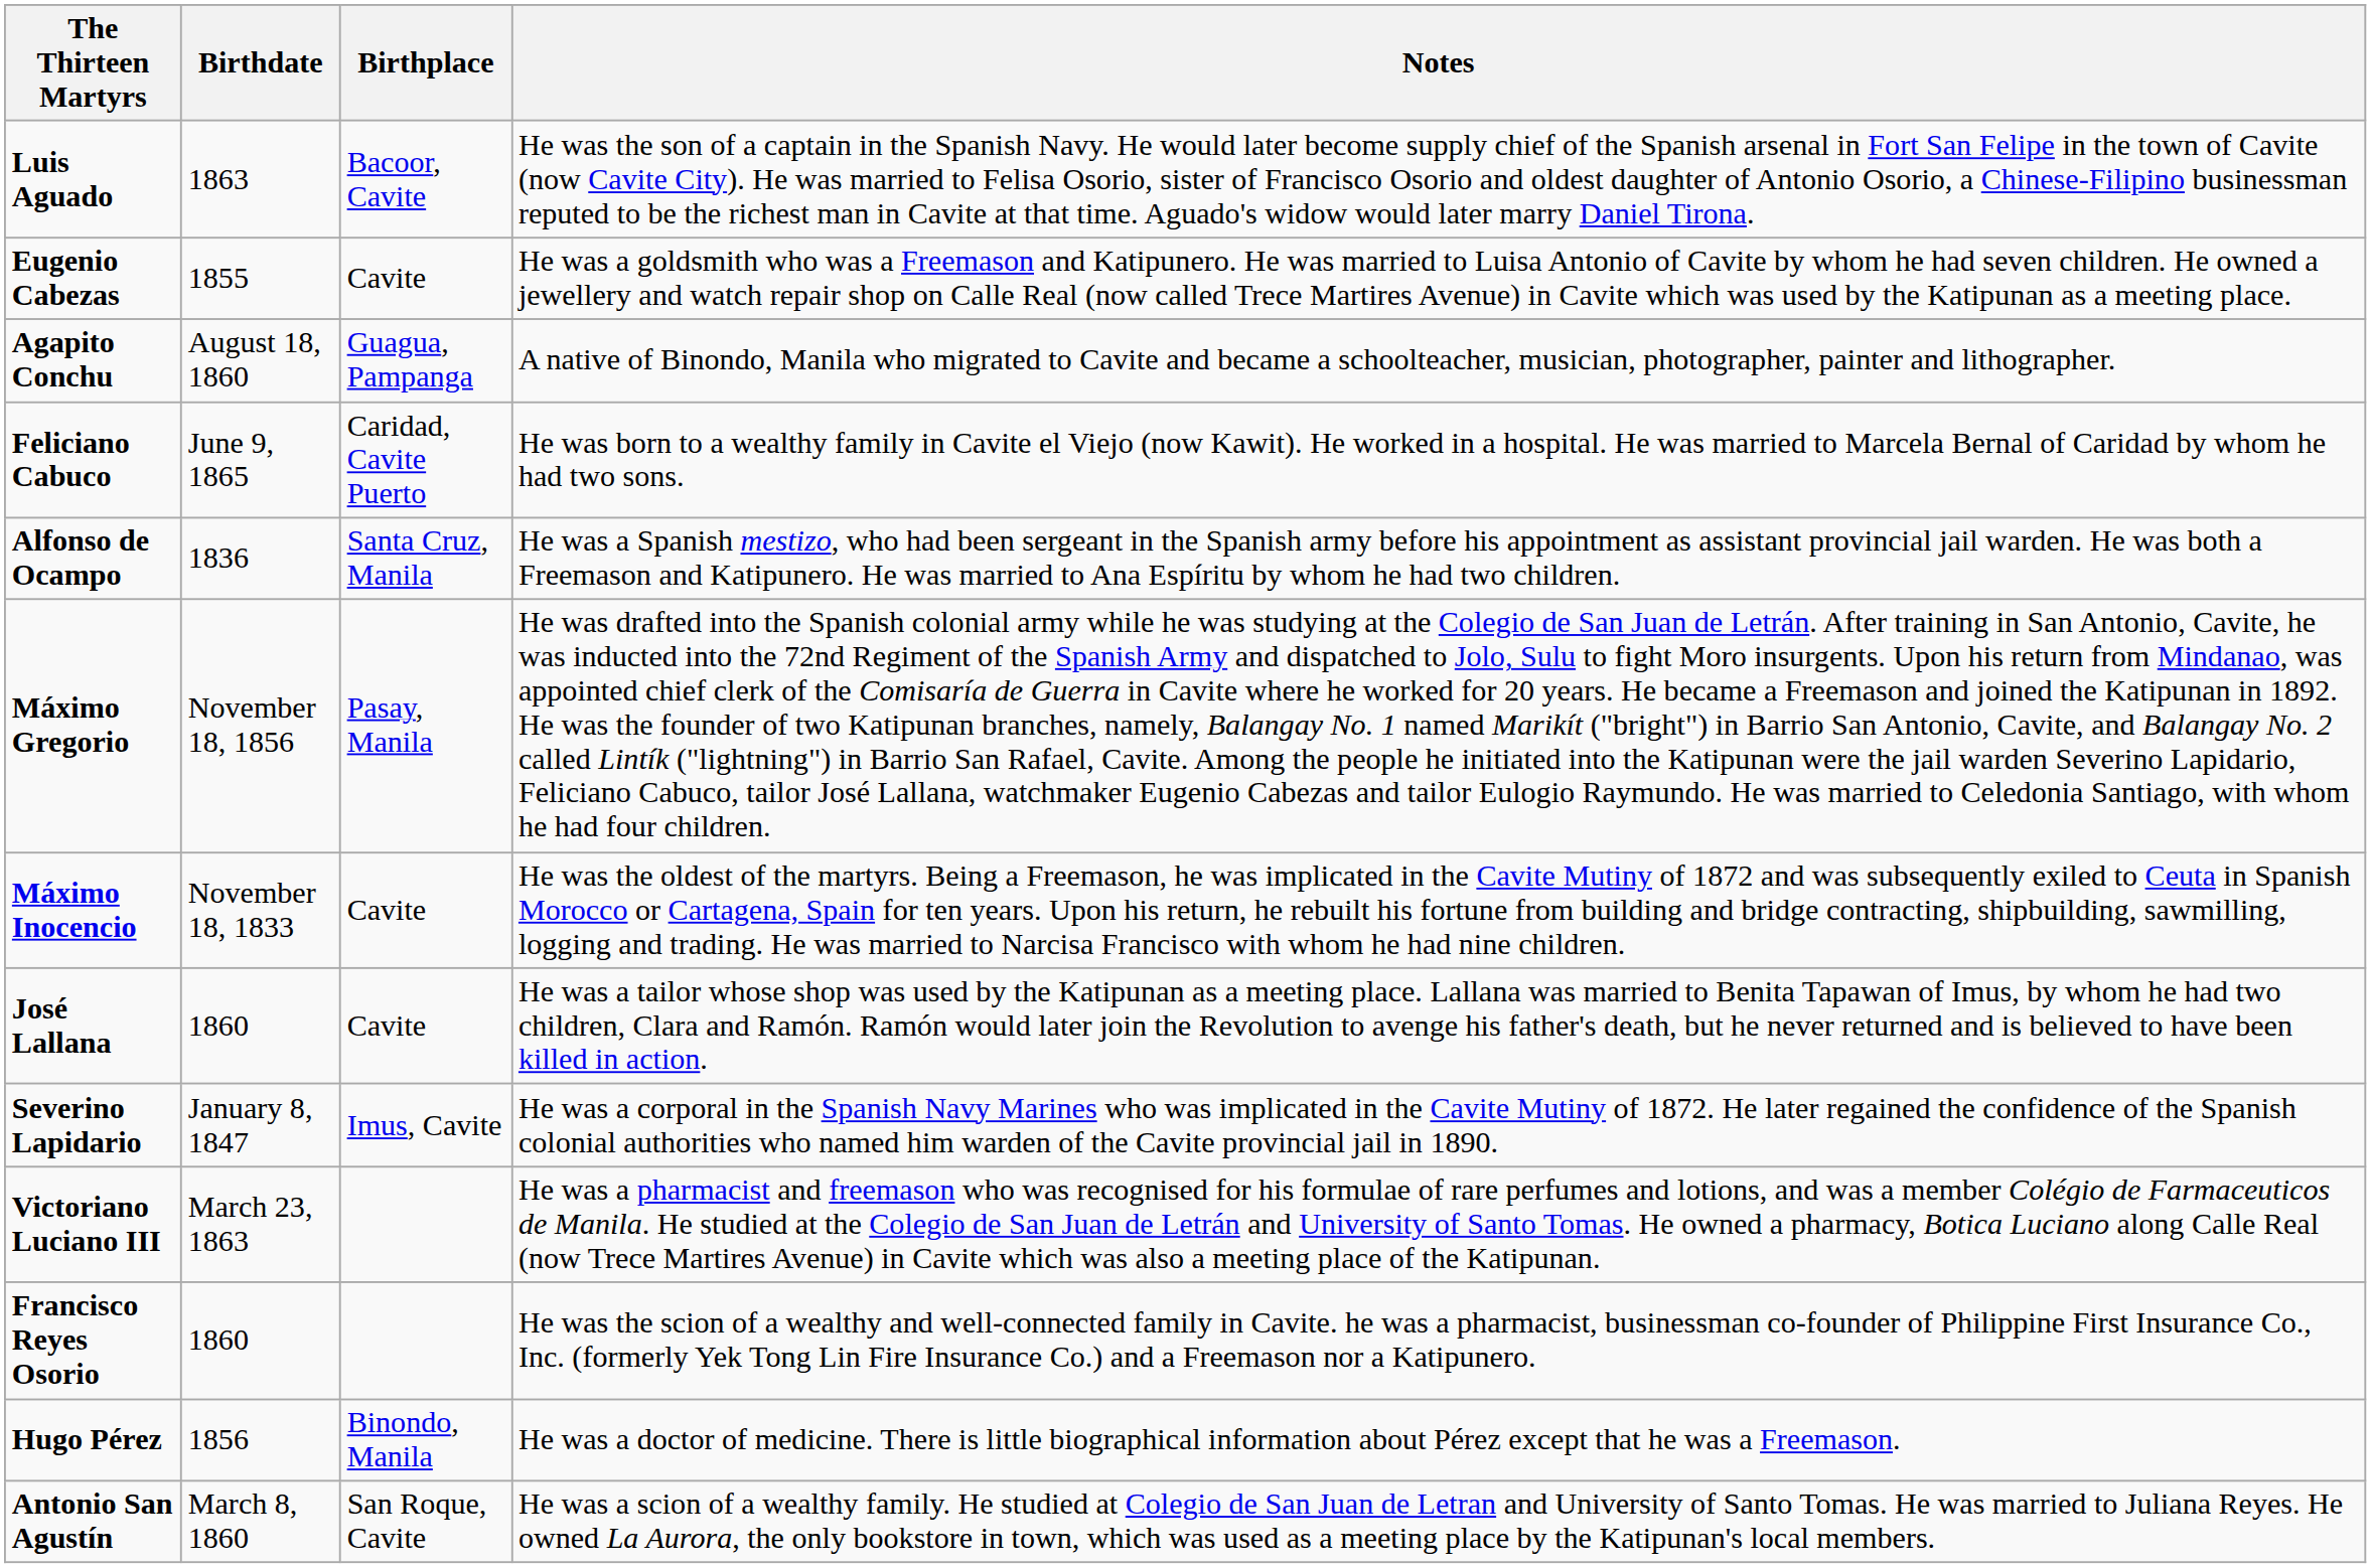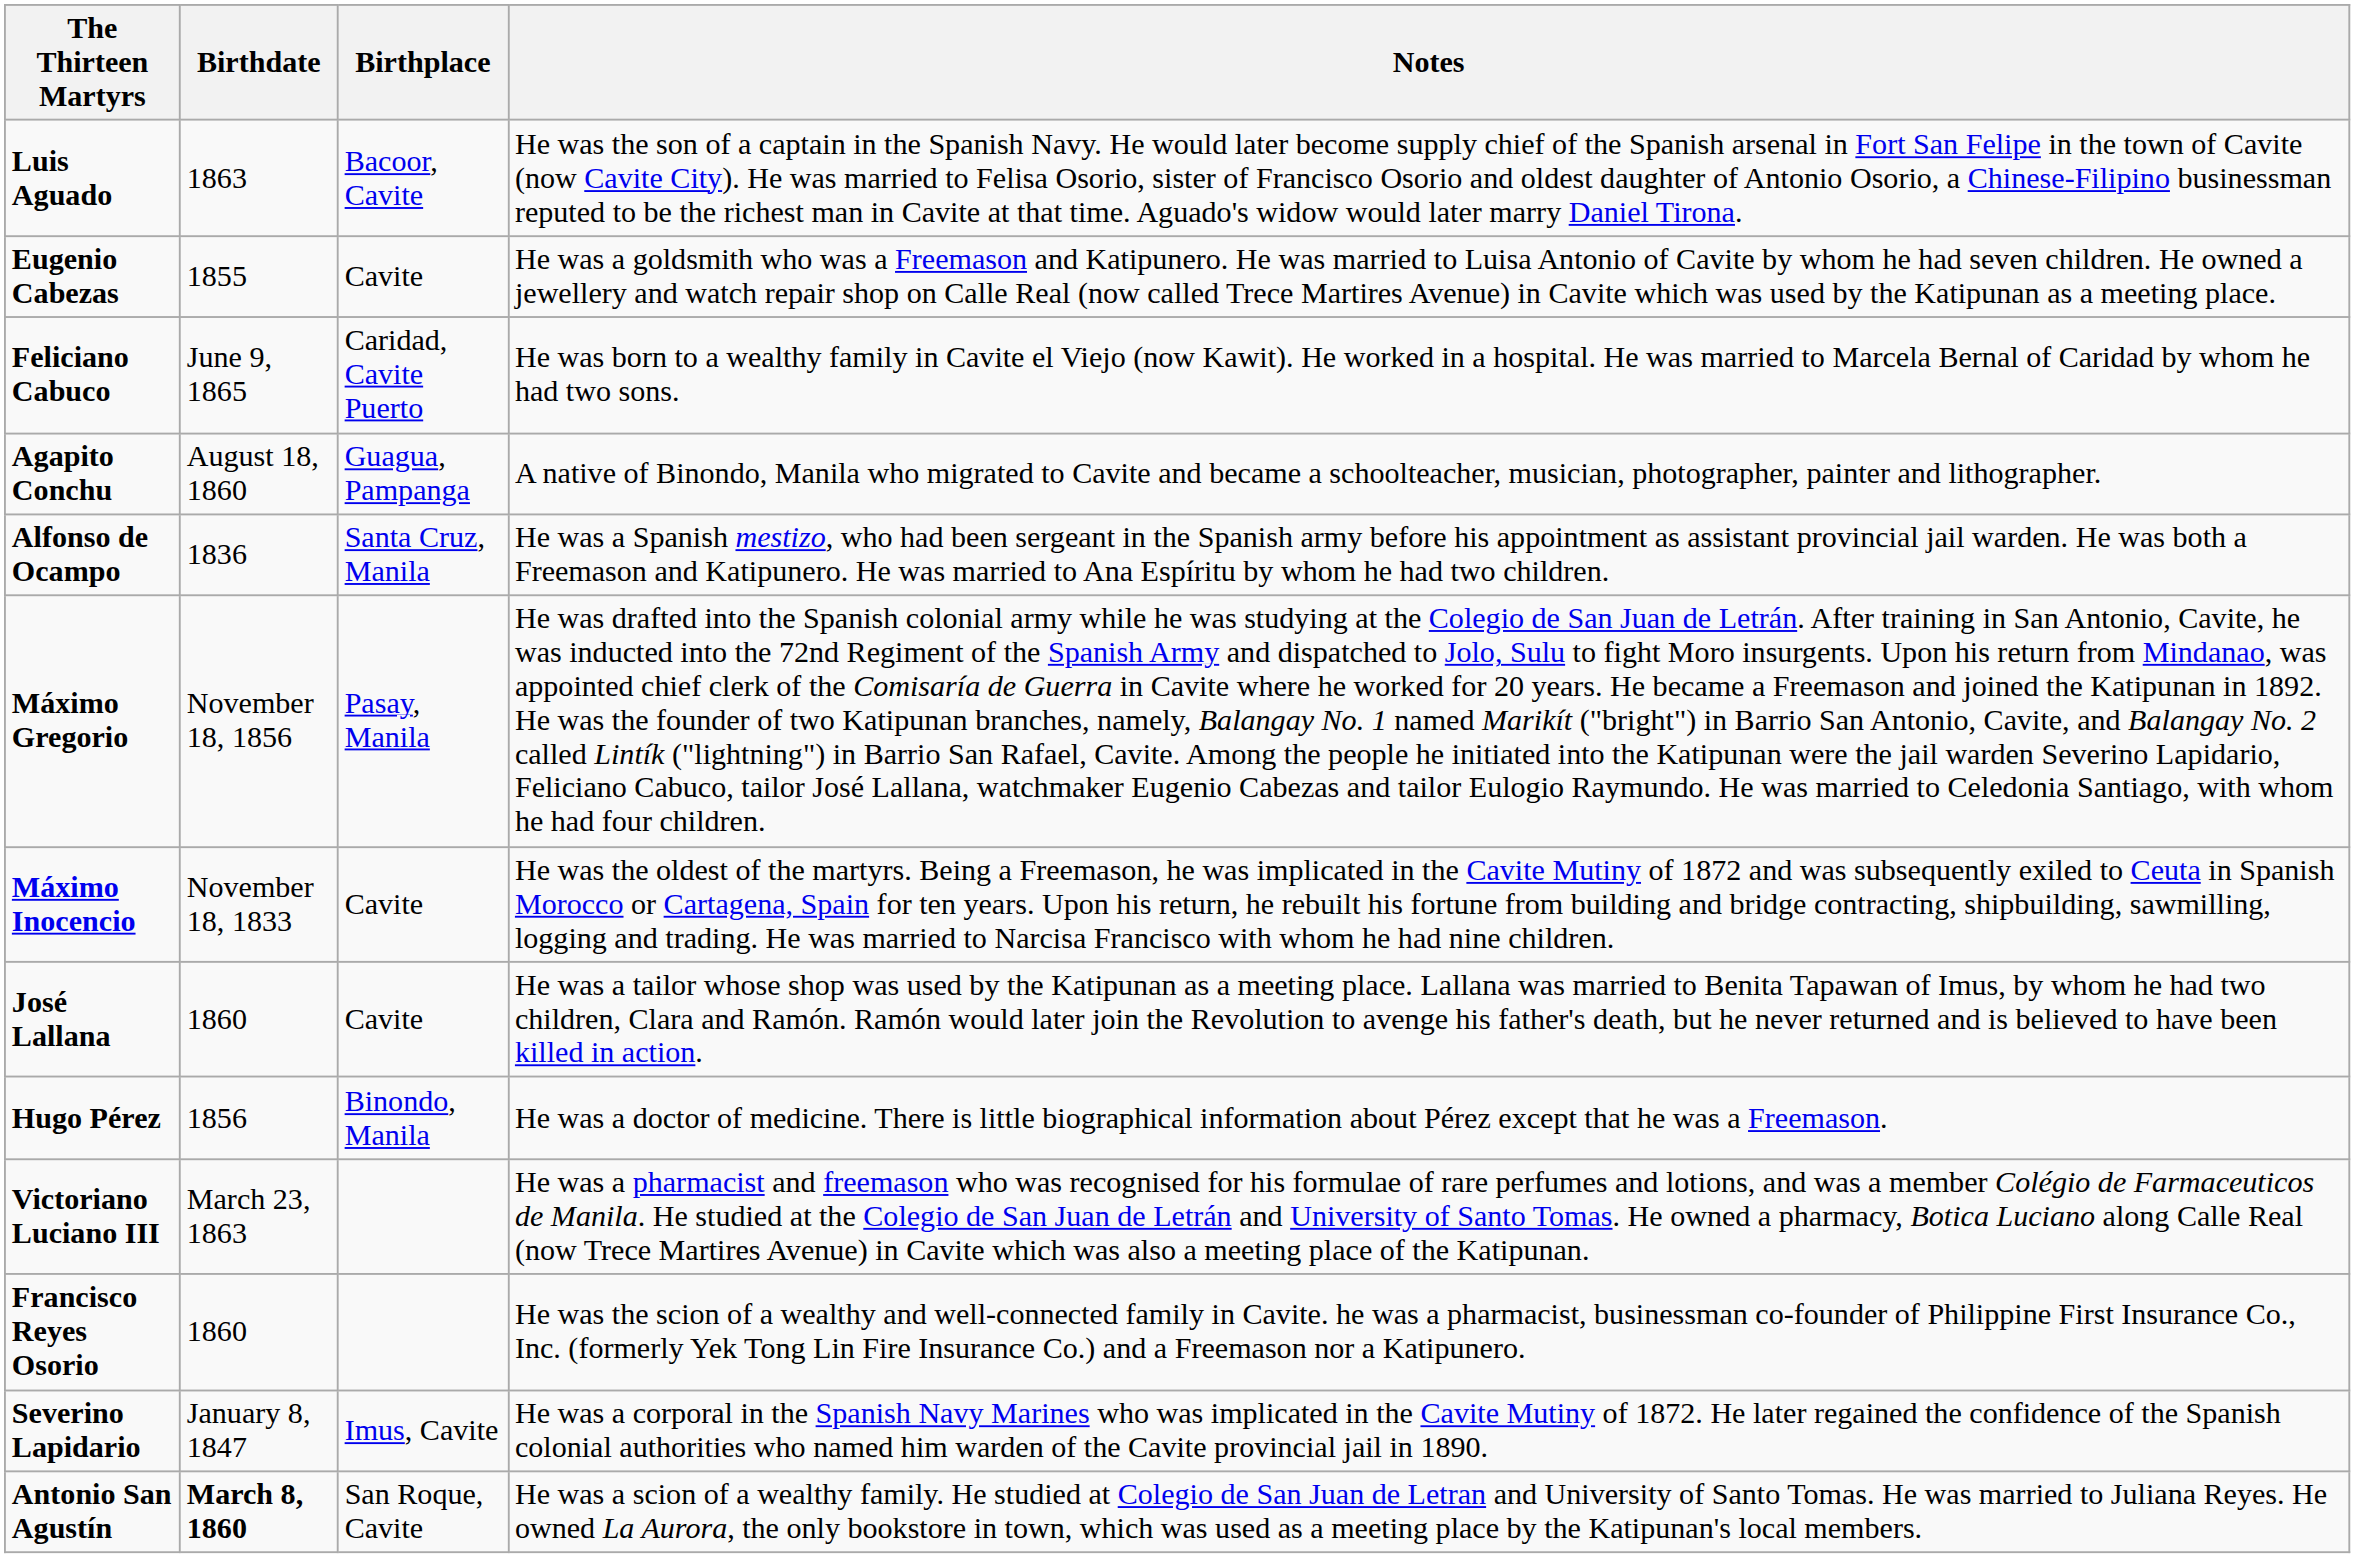rows swapped: Feliciano Cabuco <-> Agapito Conchu
rows swapped: Severino Lapidario <-> Hugo Pérez
Antonio San Agustín | Birthdate: normal -> bold
